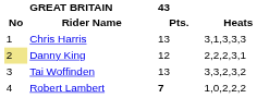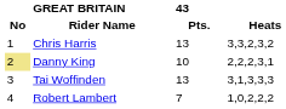Chris Harris | Heats: 3,1,3,3,3 -> 3,3,2,3,2
Danny King | 43 / Pts.: 12 -> 10
Tai Woffinden | Heats: 3,3,2,3,2 -> 3,1,3,3,3
Robert Lambert | 43 / Pts.: bold -> normal
